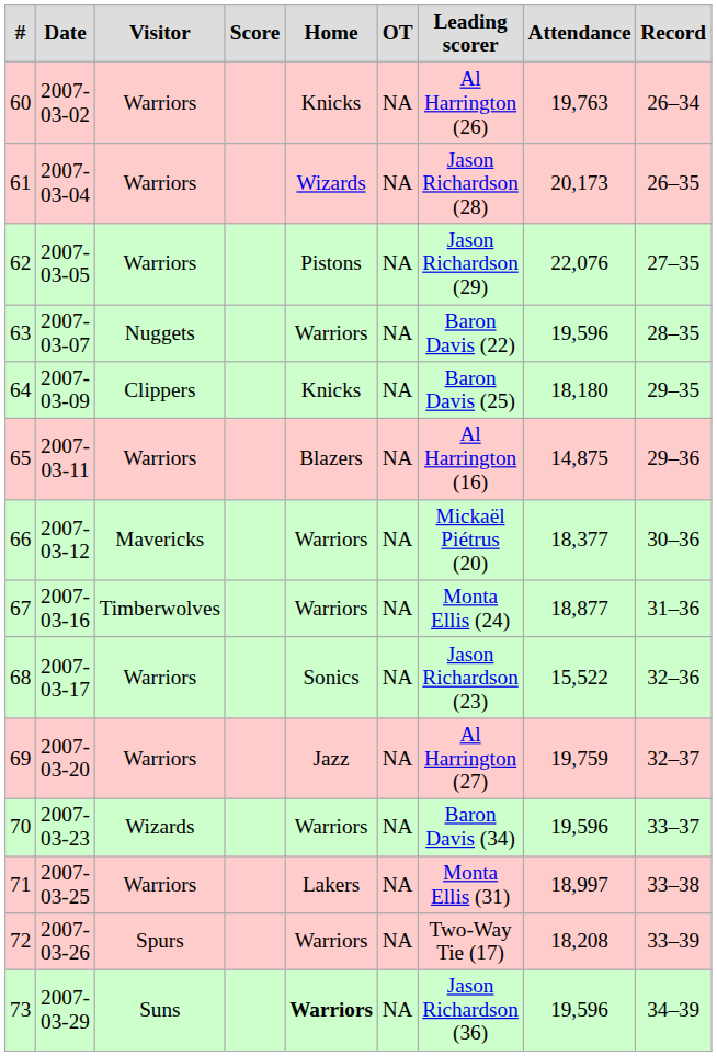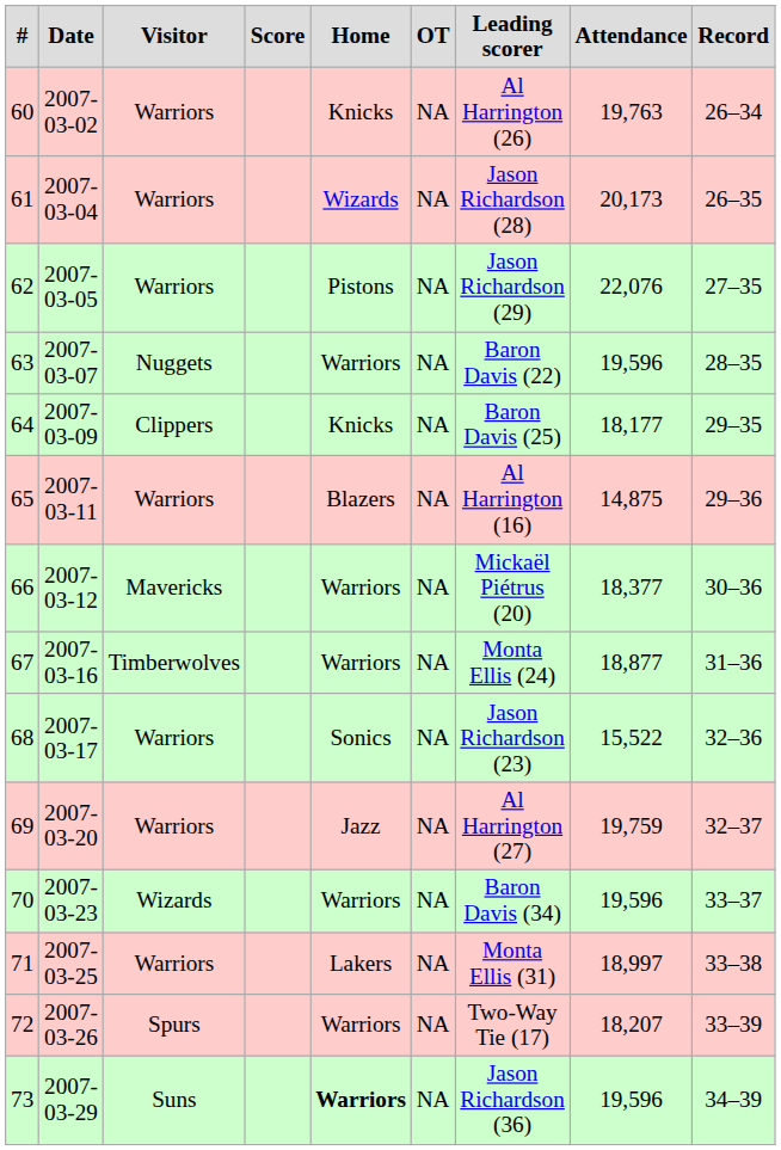64 | Attendance: 18,180 -> 18,177
72 | Attendance: 18,208 -> 18,207
